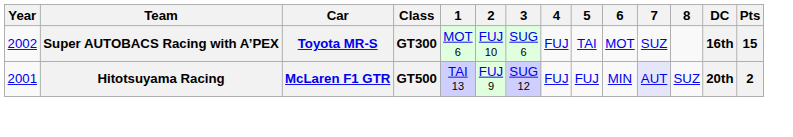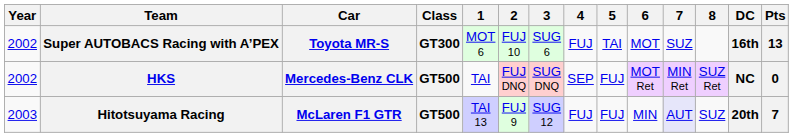Super AUTOBACS Racing with A’PEX | Pts: 15 -> 13
+ row: 2002 | HKS | Mercedes-Benz CLK | GT500 | TAI | FUJ DNQ | SUG DNQ | SEP | FUJ | MOT Ret | MIN Ret | SUZ Ret | NC | 0
Hitotsuyama Racing | Year: 2001 -> 2003
Hitotsuyama Racing | Pts: 2 -> 7
